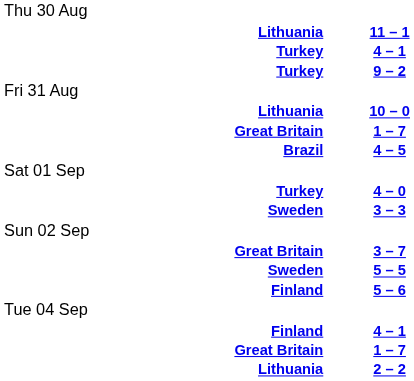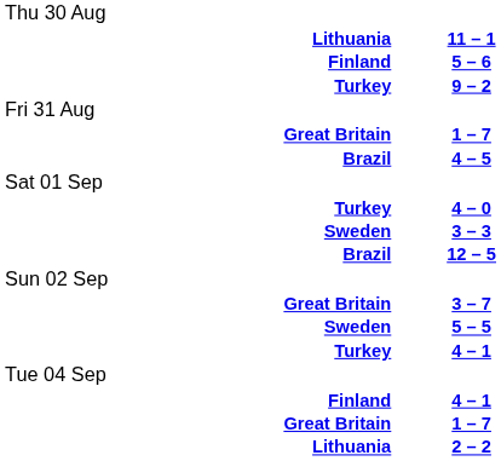rows swapped: 5 – 6 <-> Turkey / 4 – 1
- row: Lithuania | 10 – 0
+ row: Brazil | 12 – 5
